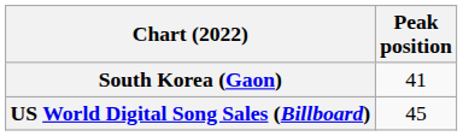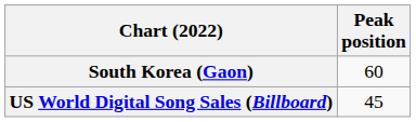South Korea (Gaon) | Peak position: 41 -> 60
